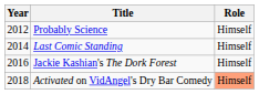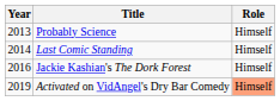Probably Science | Year: 2012 -> 2013
Activated on VidAngel's Dry Bar Comedy | Year: 2018 -> 2019
